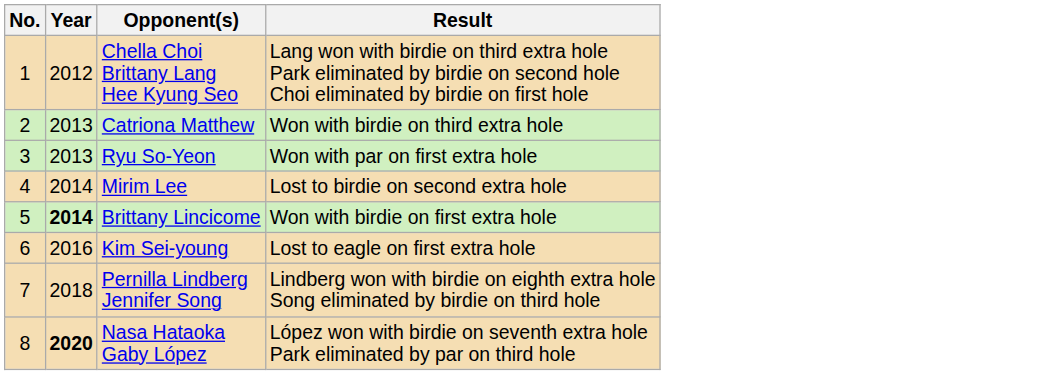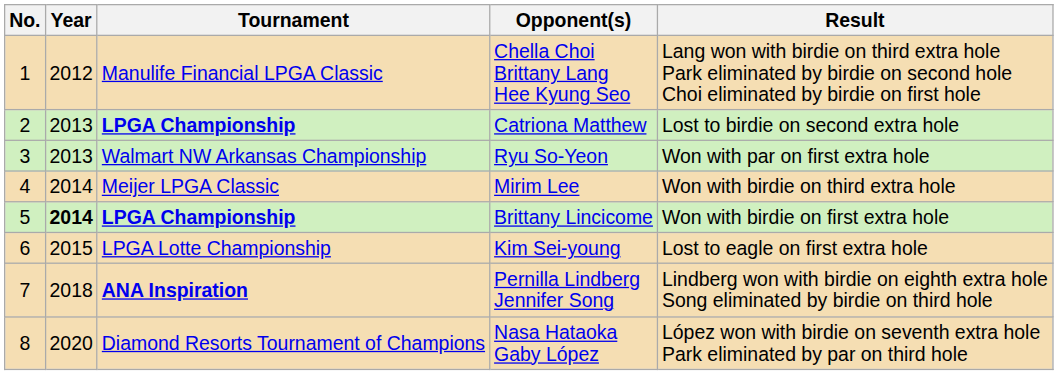+ column: Tournament | Manulife Financial LPGA Classic | LPGA Championship | Walmart NW Arkansas Championship | Meijer LPGA Classic | LPGA Championship | LPGA Lotte Championship | ANA Inspiration | Diamond Resorts Tournament of Champions
Catriona Matthew | Result: Won with birdie on third extra hole -> Lost to birdie on second extra hole
Mirim Lee | Result: Lost to birdie on second extra hole -> Won with birdie on third extra hole
Kim Sei-young | Year: 2016 -> 2015
Nasa Hataoka Gaby López | Year: bold -> normal
